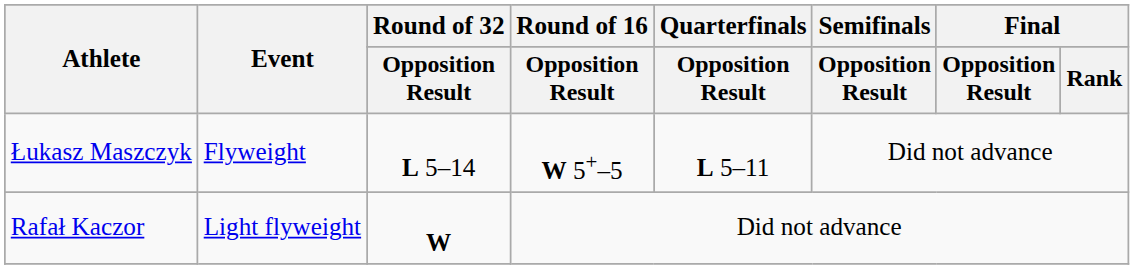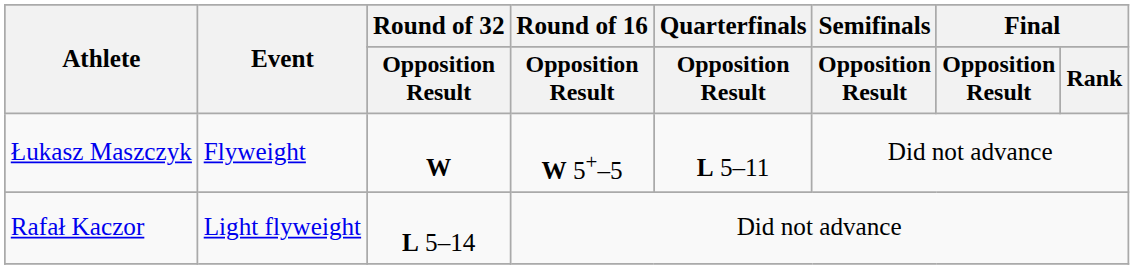Łukasz Maszczyk | Round of 32 / Opposition Result: L 5–14 -> W
Rafał Kaczor | Round of 32 / Opposition Result: W -> L 5–14
